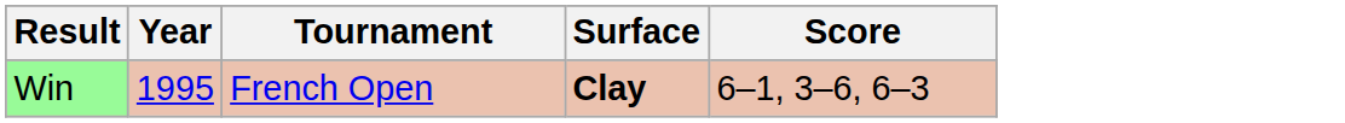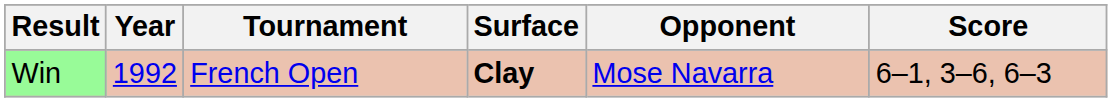+ column: Opponent | Mose Navarra
Win | Year: 1995 -> 1992
